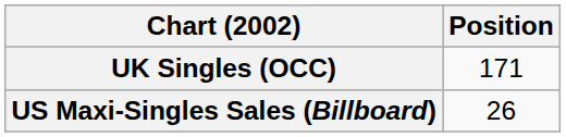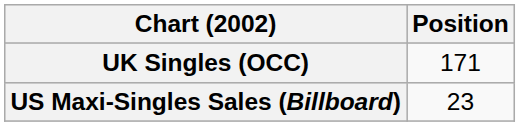US Maxi-Singles Sales (Billboard) | Position: 26 -> 23
